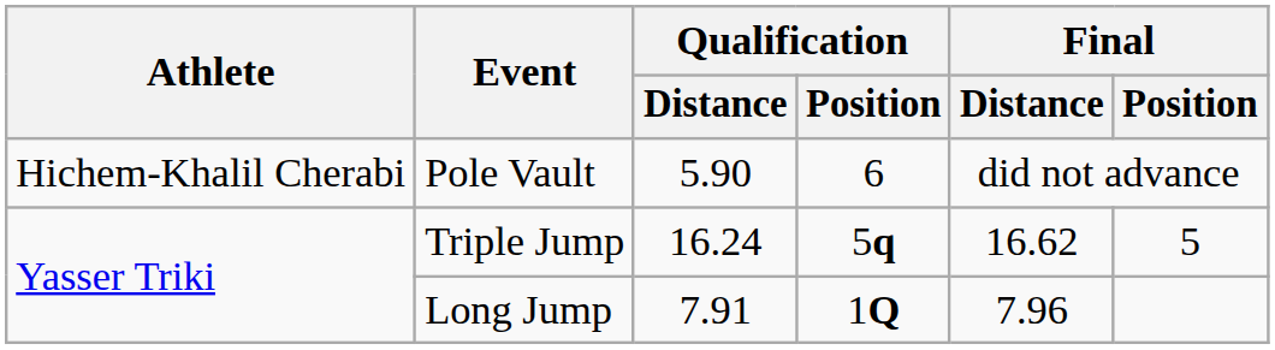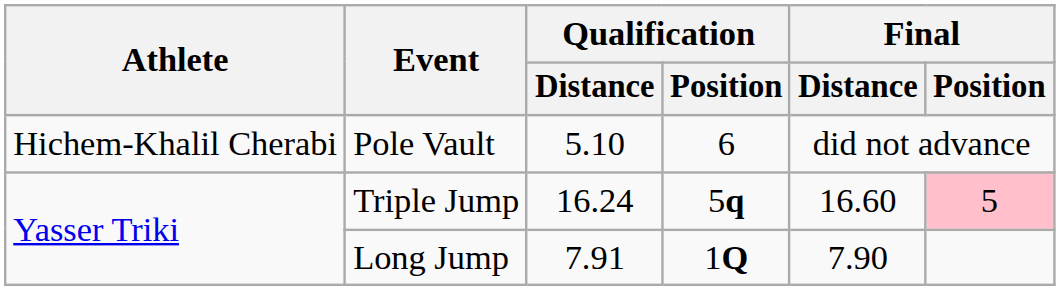Pole Vault | Qualification / Distance: 5.90 -> 5.10
Triple Jump | Final / Distance: 16.62 -> 16.60
Triple Jump | Final / Position: no background -> pink background
Long Jump | Final / Distance: 7.96 -> 7.90
